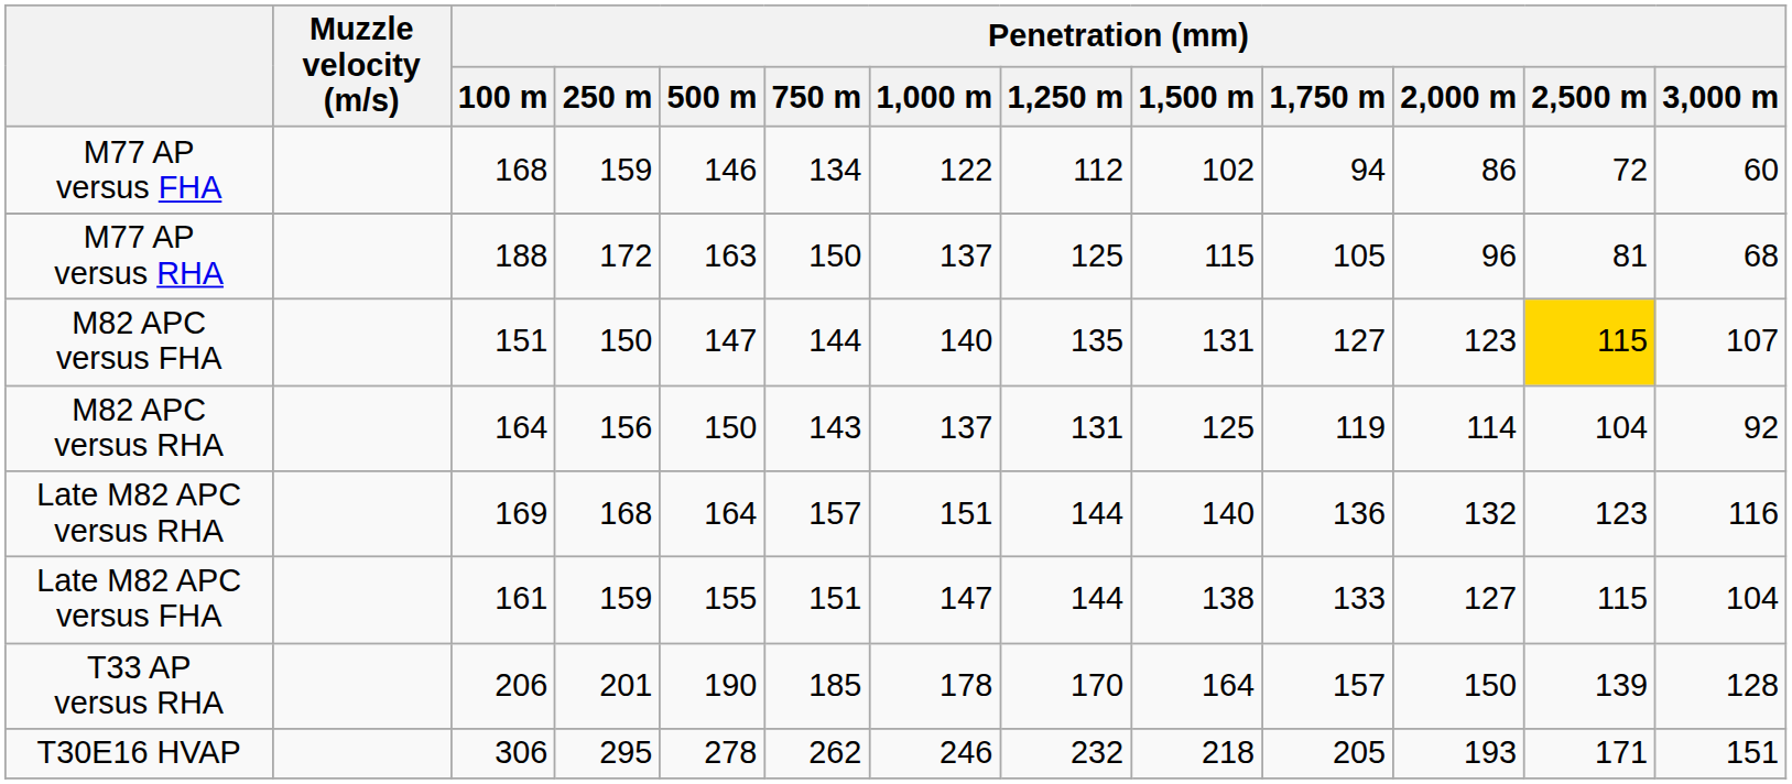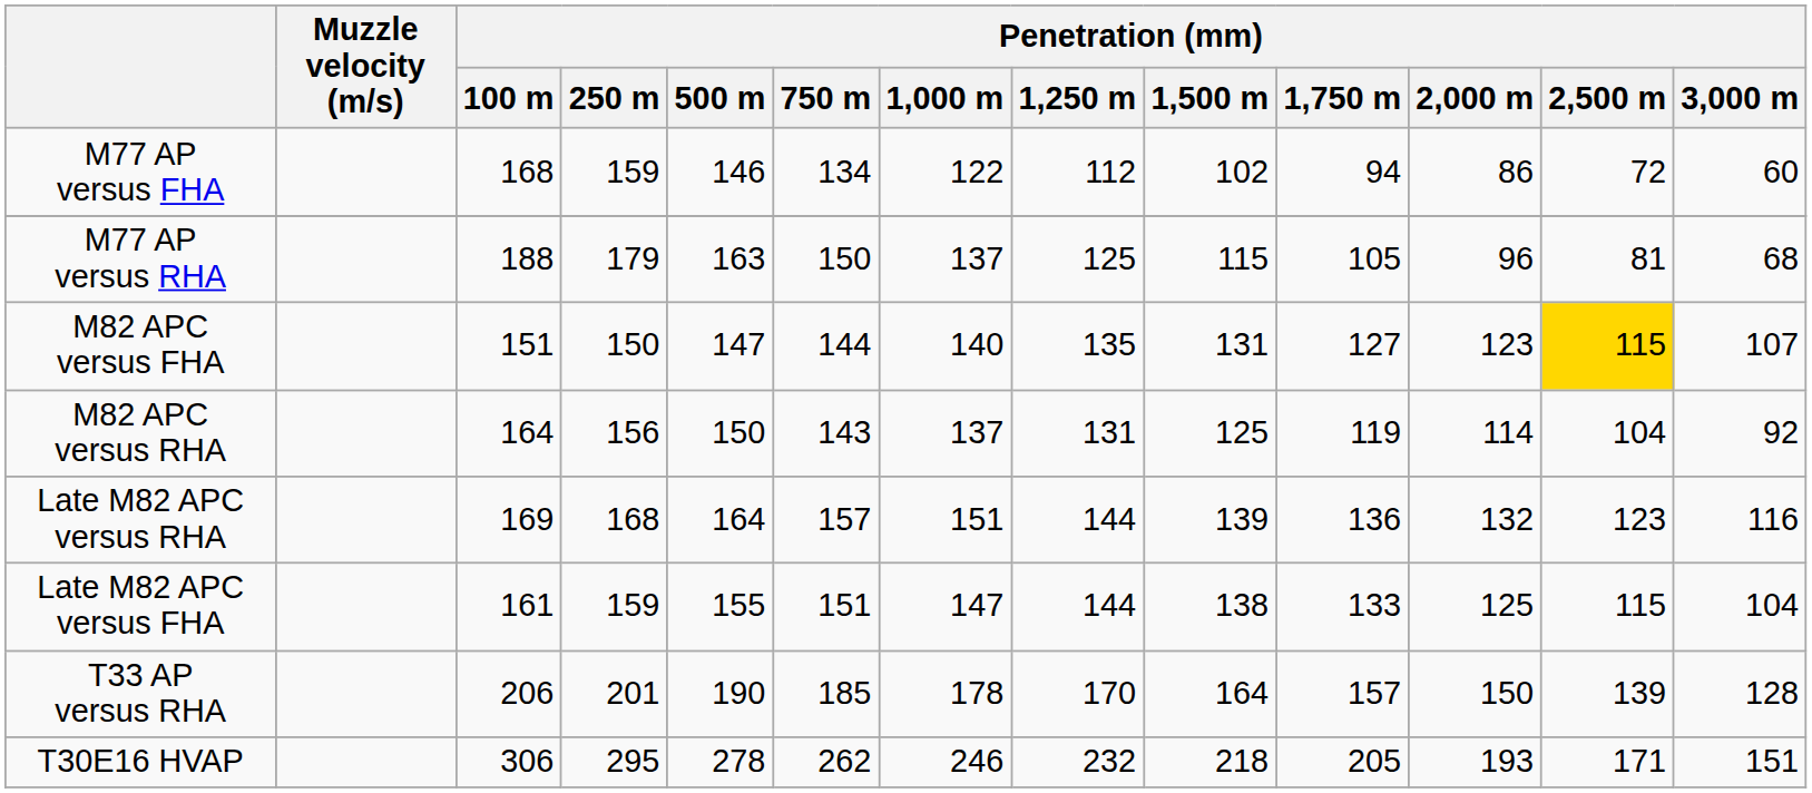M77 AP versus RHA | Penetration (mm) / 250 m: 172 -> 179
Late M82 APC versus RHA | Penetration (mm) / 1,500 m: 140 -> 139
Late M82 APC versus FHA | Penetration (mm) / 2,000 m: 127 -> 125
